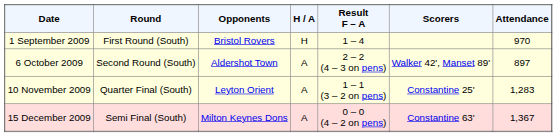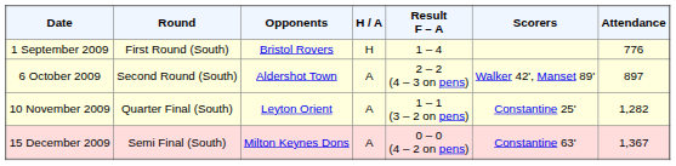1 September 2009 | Attendance: 970 -> 776
10 November 2009 | Attendance: 1,283 -> 1,282
